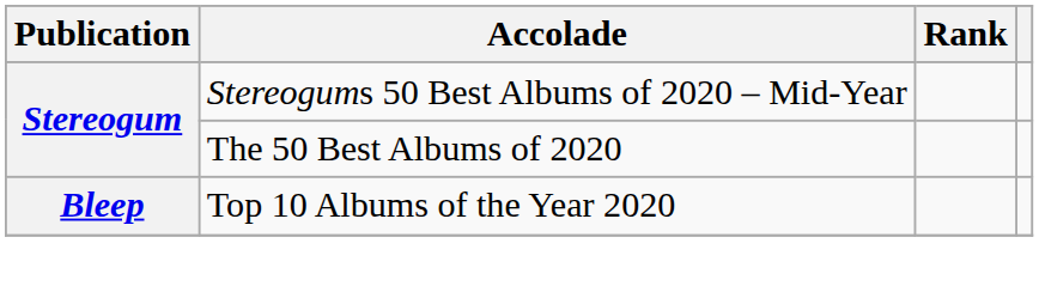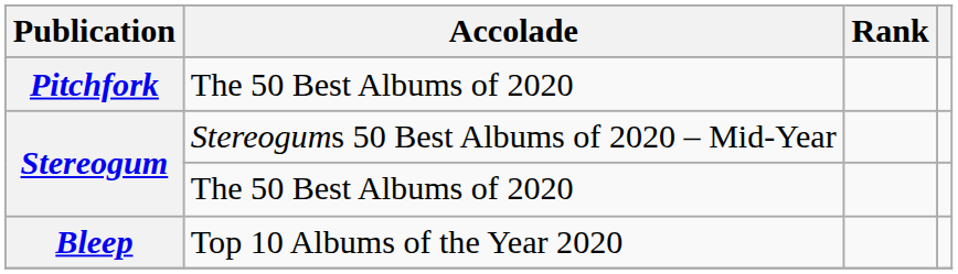+ row: Pitchfork | The 50 Best Albums of 2020
